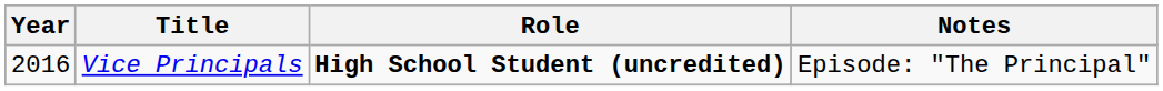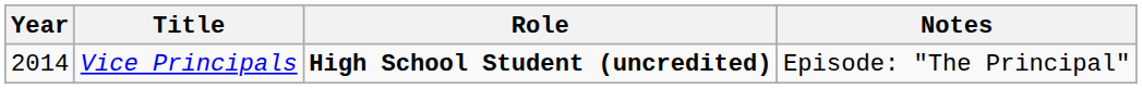Vice Principals | Year: 2016 -> 2014
